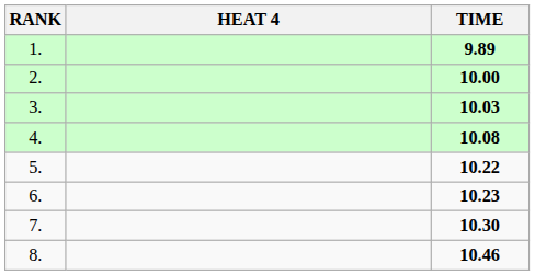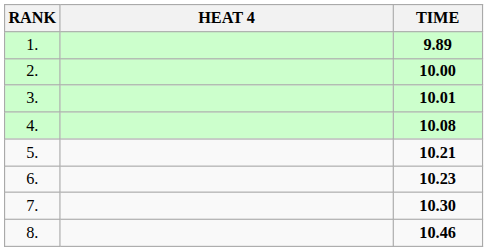3. | TIME: 10.03 -> 10.01
5. | TIME: 10.22 -> 10.21
